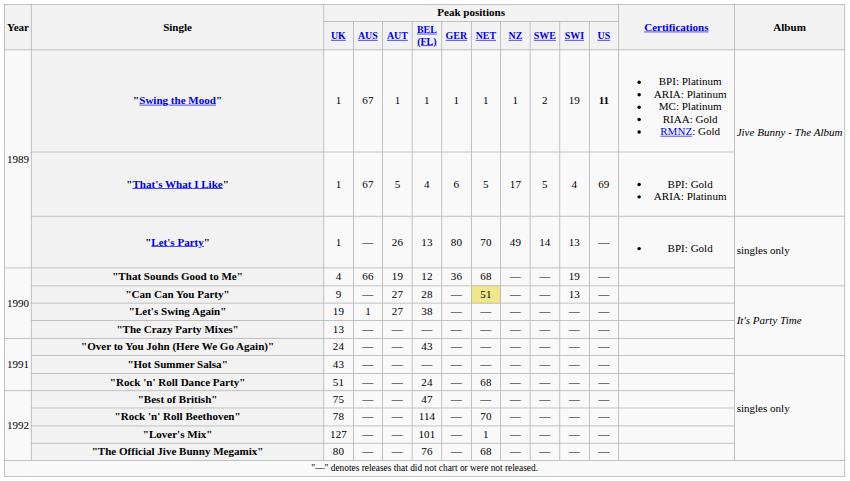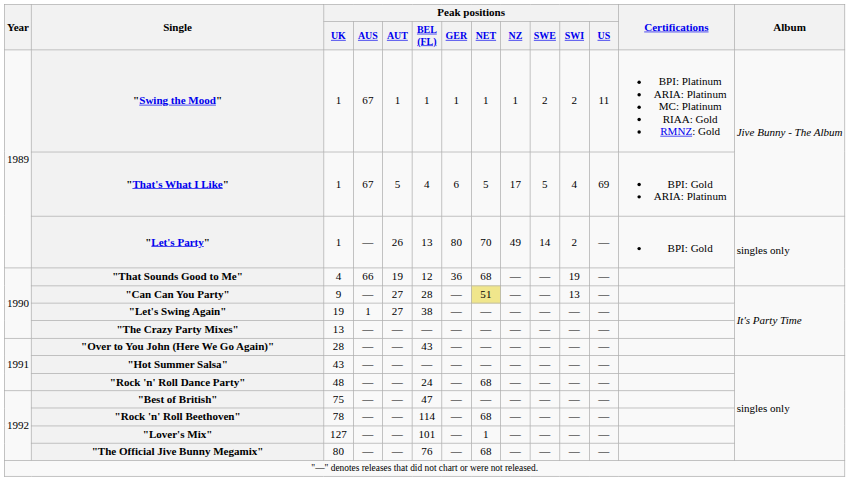"Swing the Mood" | Peak positions / SWI: 19 -> 2
"Swing the Mood" | Peak positions / US: bold -> normal
"Let's Party" | Peak positions / SWI: 13 -> 2
"Over to You John (Here We Go Again)" | Peak positions / UK: 24 -> 28
"Rock 'n' Roll Dance Party" | Peak positions / UK: 51 -> 48
"Rock 'n' Roll Beethoven" | Peak positions / NET: 70 -> 68
